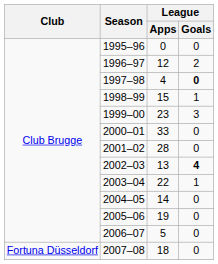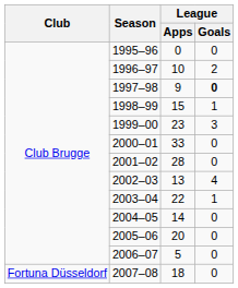1996–97 | League / Apps: 12 -> 10
1997–98 | League / Apps: 4 -> 9
2002–03 | League / Goals: bold -> normal
2005–06 | League / Apps: 19 -> 20
